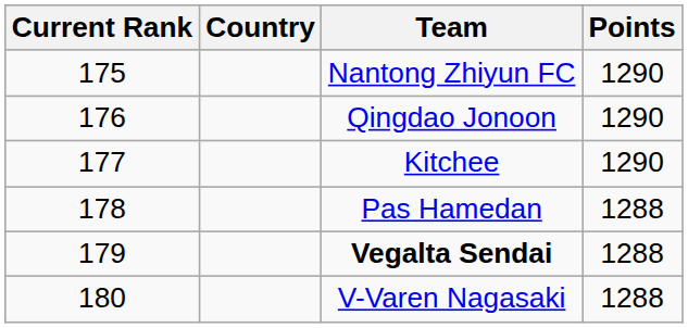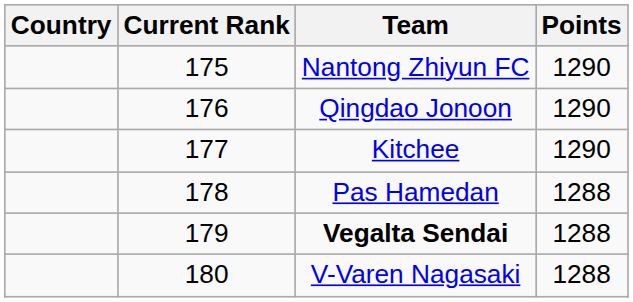columns swapped: Current Rank <-> Country
